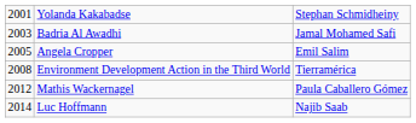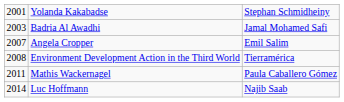Angela Cropper | column 1: 2005 -> 2007
Mathis Wackernagel | column 1: 2012 -> 2011
